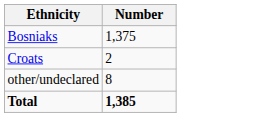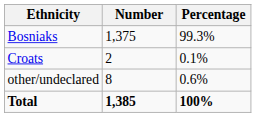+ column: Percentage | 99.3% | 0.1% | 0.6% | 100%
